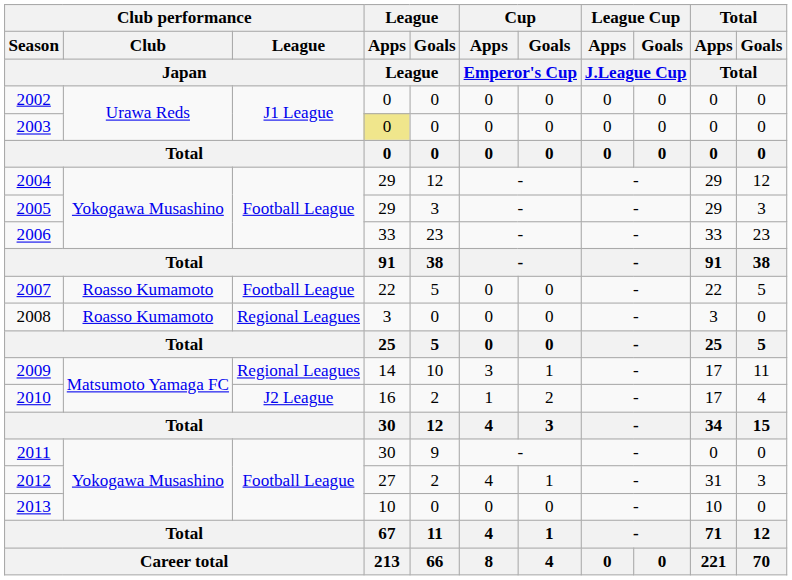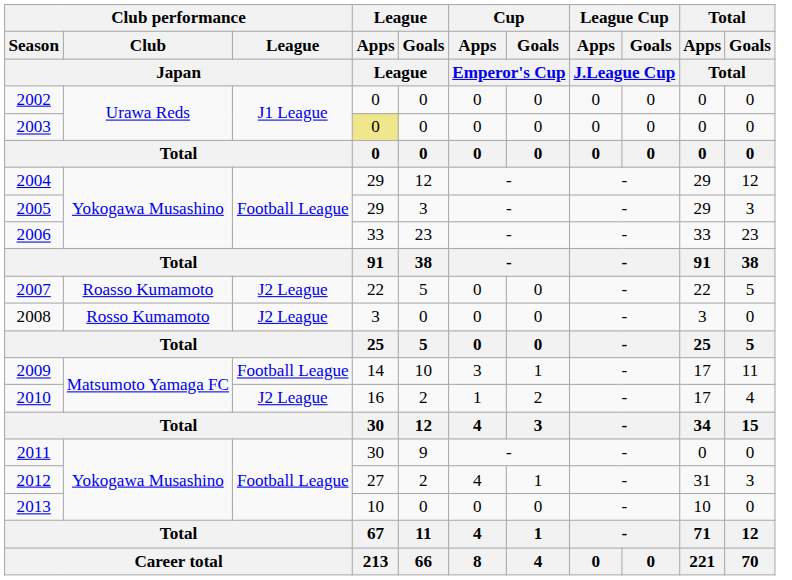2007 | Club performance / League / Japan: Football League -> J2 League
2008 | Club performance / Club / Japan: Roasso Kumamoto -> Rosso Kumamoto
2008 | Club performance / League / Japan: Regional Leagues -> J2 League
2009 | Club performance / League / Japan: Regional Leagues -> Football League
